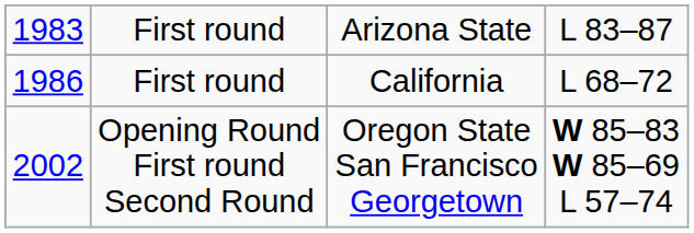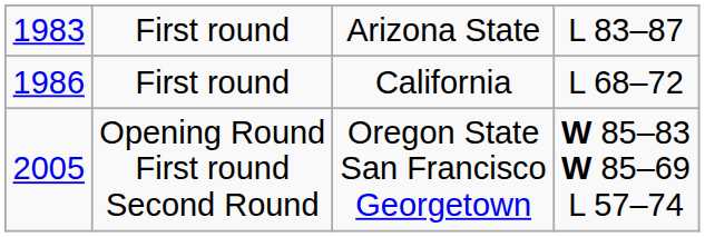Opening Round First round Second Round | column 1: 2002 -> 2005
